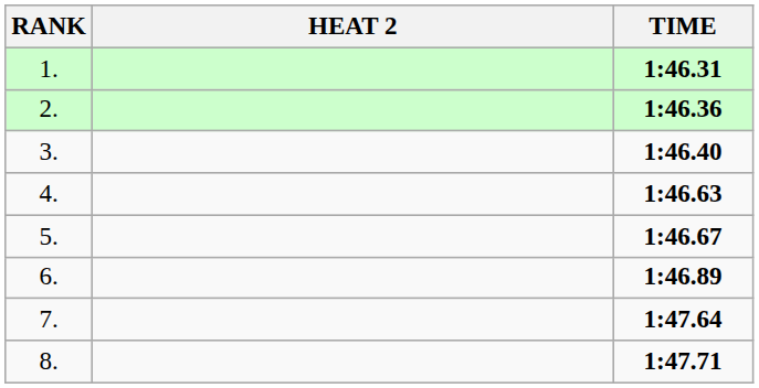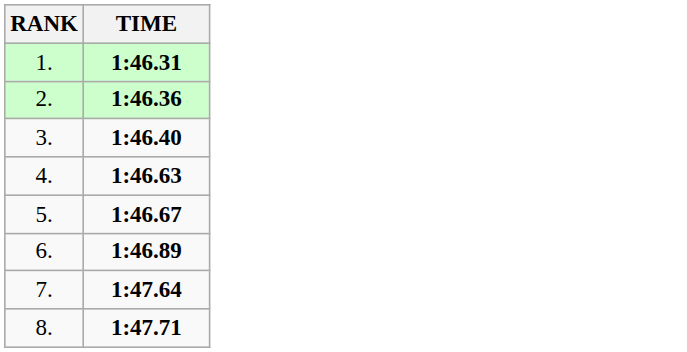- column: HEAT 2
